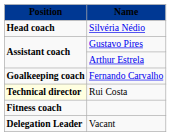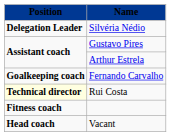Silvéria Nédio | Position: Head coach -> Delegation Leader
Vacant | Position: Delegation Leader -> Head coach
